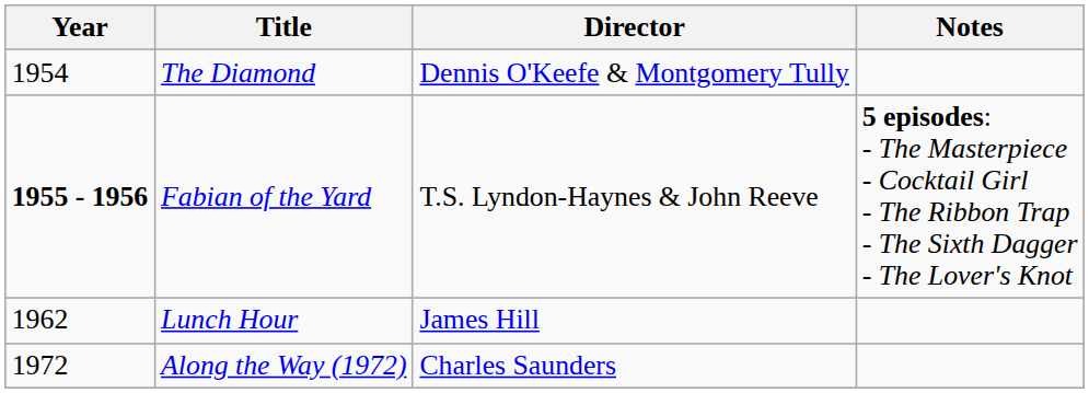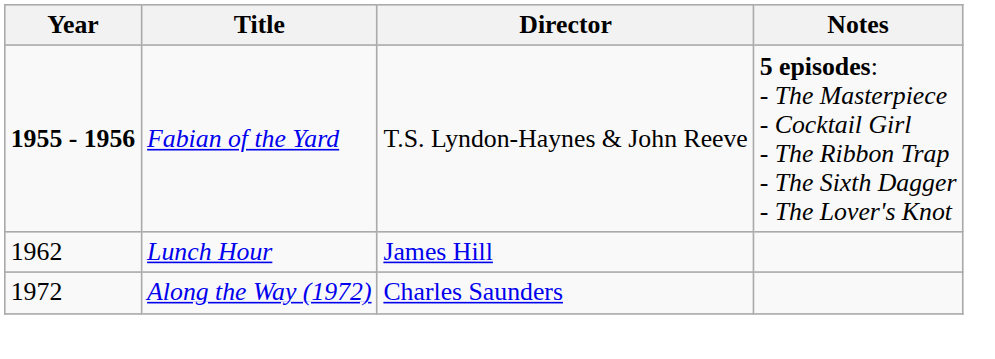- row: 1954 | The Diamond | Dennis O'Keefe & Montgomery Tully
